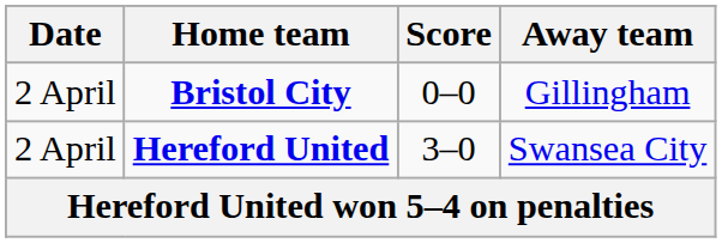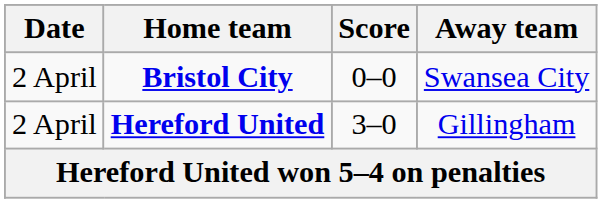Bristol City | Away team: Gillingham -> Swansea City
Hereford United | Away team: Swansea City -> Gillingham
